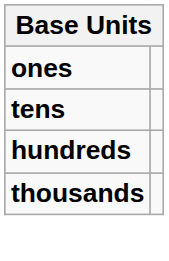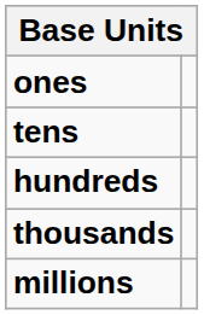+ row: millions
